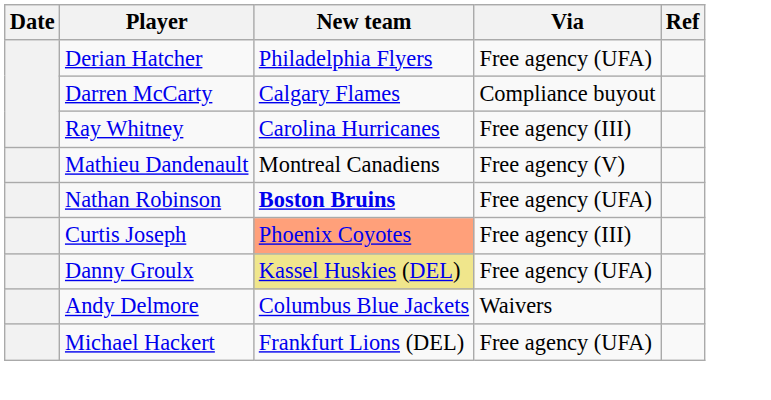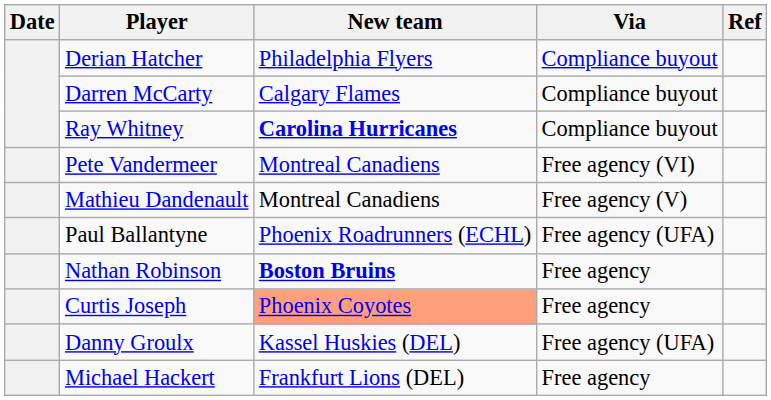Derian Hatcher | Via: Free agency (UFA) -> Compliance buyout
Ray Whitney | New team: normal -> bold
Ray Whitney | Via: Free agency (III) -> Compliance buyout
+ row: Pete Vandermeer | Montreal Canadiens | Free agency (VI)
+ row: Paul Ballantyne | Phoenix Roadrunners (ECHL) | Free agency (UFA)
Nathan Robinson | Via: Free agency (UFA) -> Free agency
Curtis Joseph | Via: Free agency (III) -> Free agency
Danny Groulx | New team: khaki background -> no background
- row: Andy Delmore | Columbus Blue Jackets | Waivers
Michael Hackert | Via: Free agency (UFA) -> Free agency
